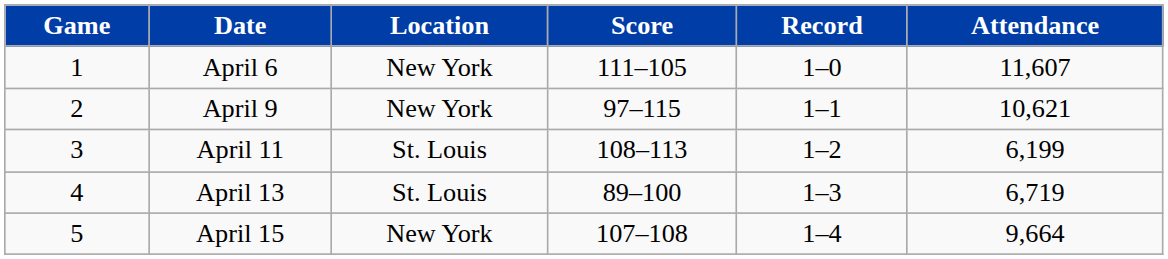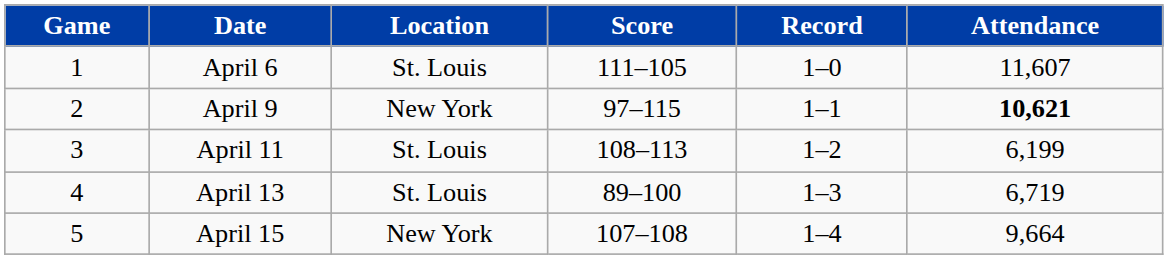April 6 | Location: New York -> St. Louis
April 9 | Attendance: normal -> bold
